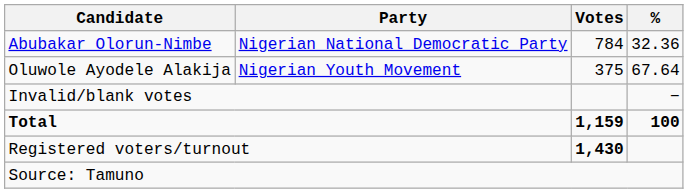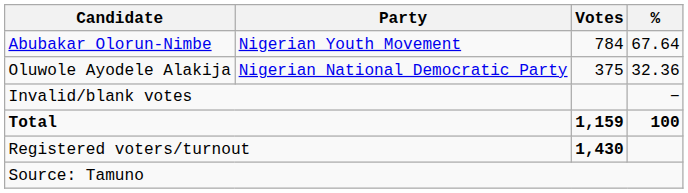Abubakar Olorun-Nimbe | Party: Nigerian National Democratic Party -> Nigerian Youth Movement
Abubakar Olorun-Nimbe | %: 32.36 -> 67.64
Oluwole Ayodele Alakija | Party: Nigerian Youth Movement -> Nigerian National Democratic Party
Oluwole Ayodele Alakija | %: 67.64 -> 32.36
